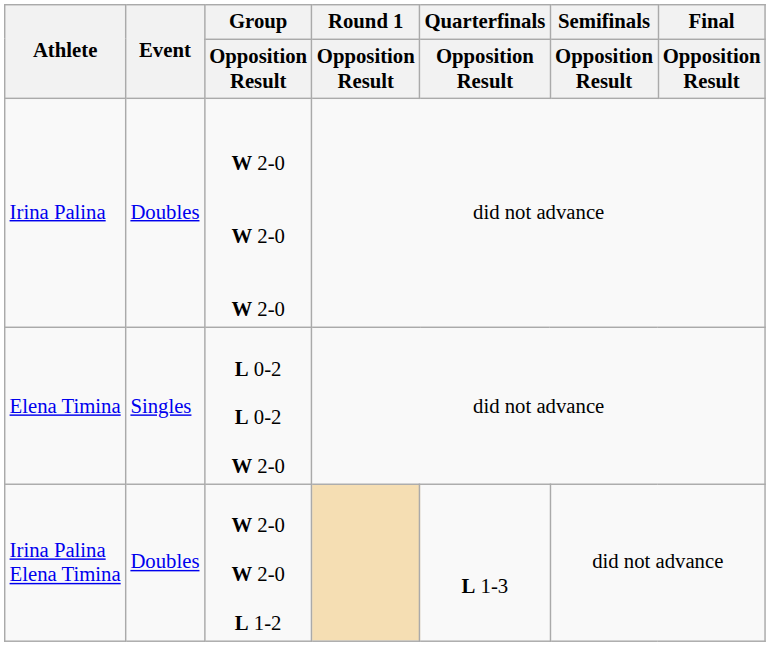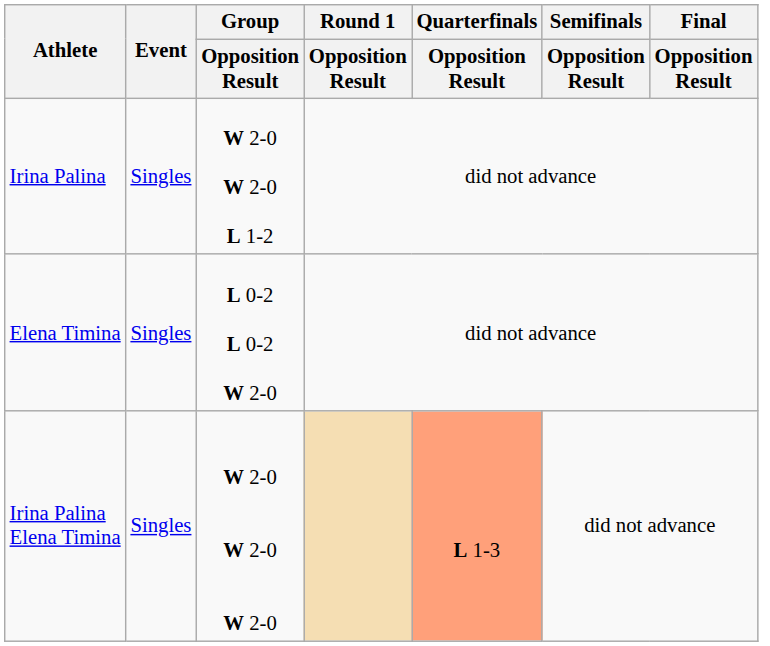Irina Palina | Event: Doubles -> Singles
Irina Palina | Group / Opposition Result: W 2-0 W 2-0 W 2-0 -> W 2-0 W 2-0 L 1-2
Irina Palina Elena Timina | Event: Doubles -> Singles
Irina Palina Elena Timina | Group / Opposition Result: W 2-0 W 2-0 L 1-2 -> W 2-0 W 2-0 W 2-0
Irina Palina Elena Timina | Quarterfinals / Opposition Result: no background -> lightsalmon background
